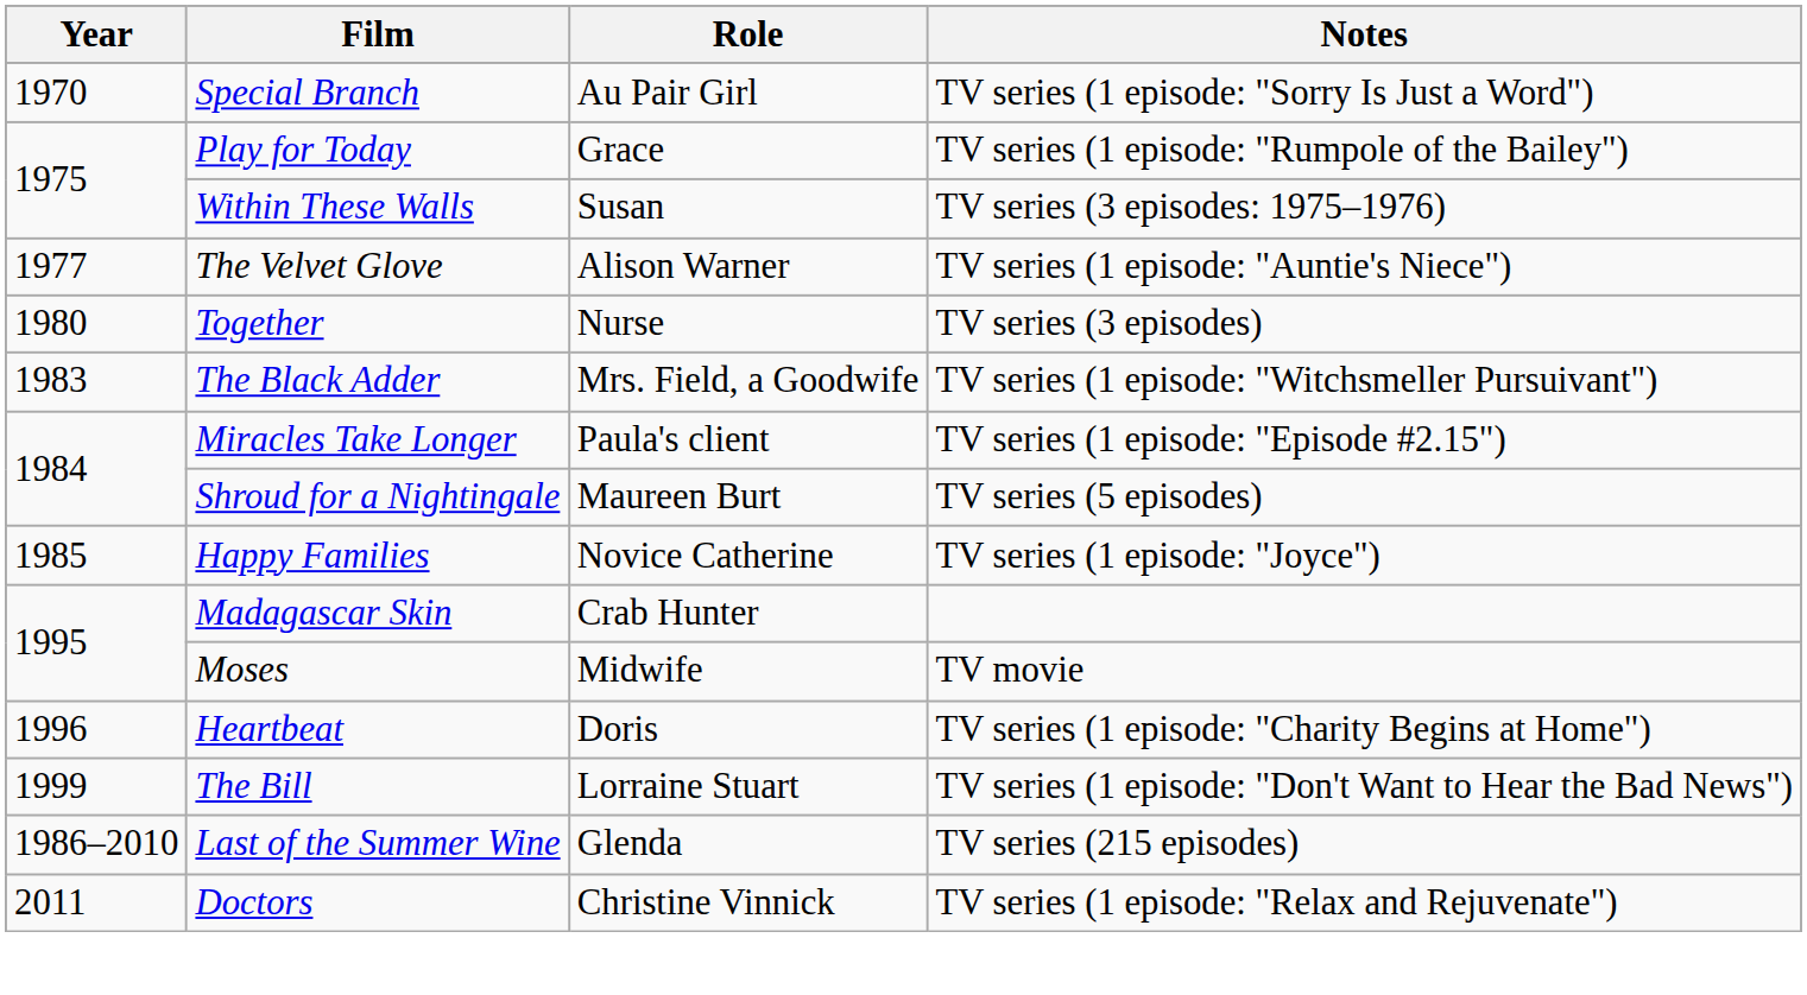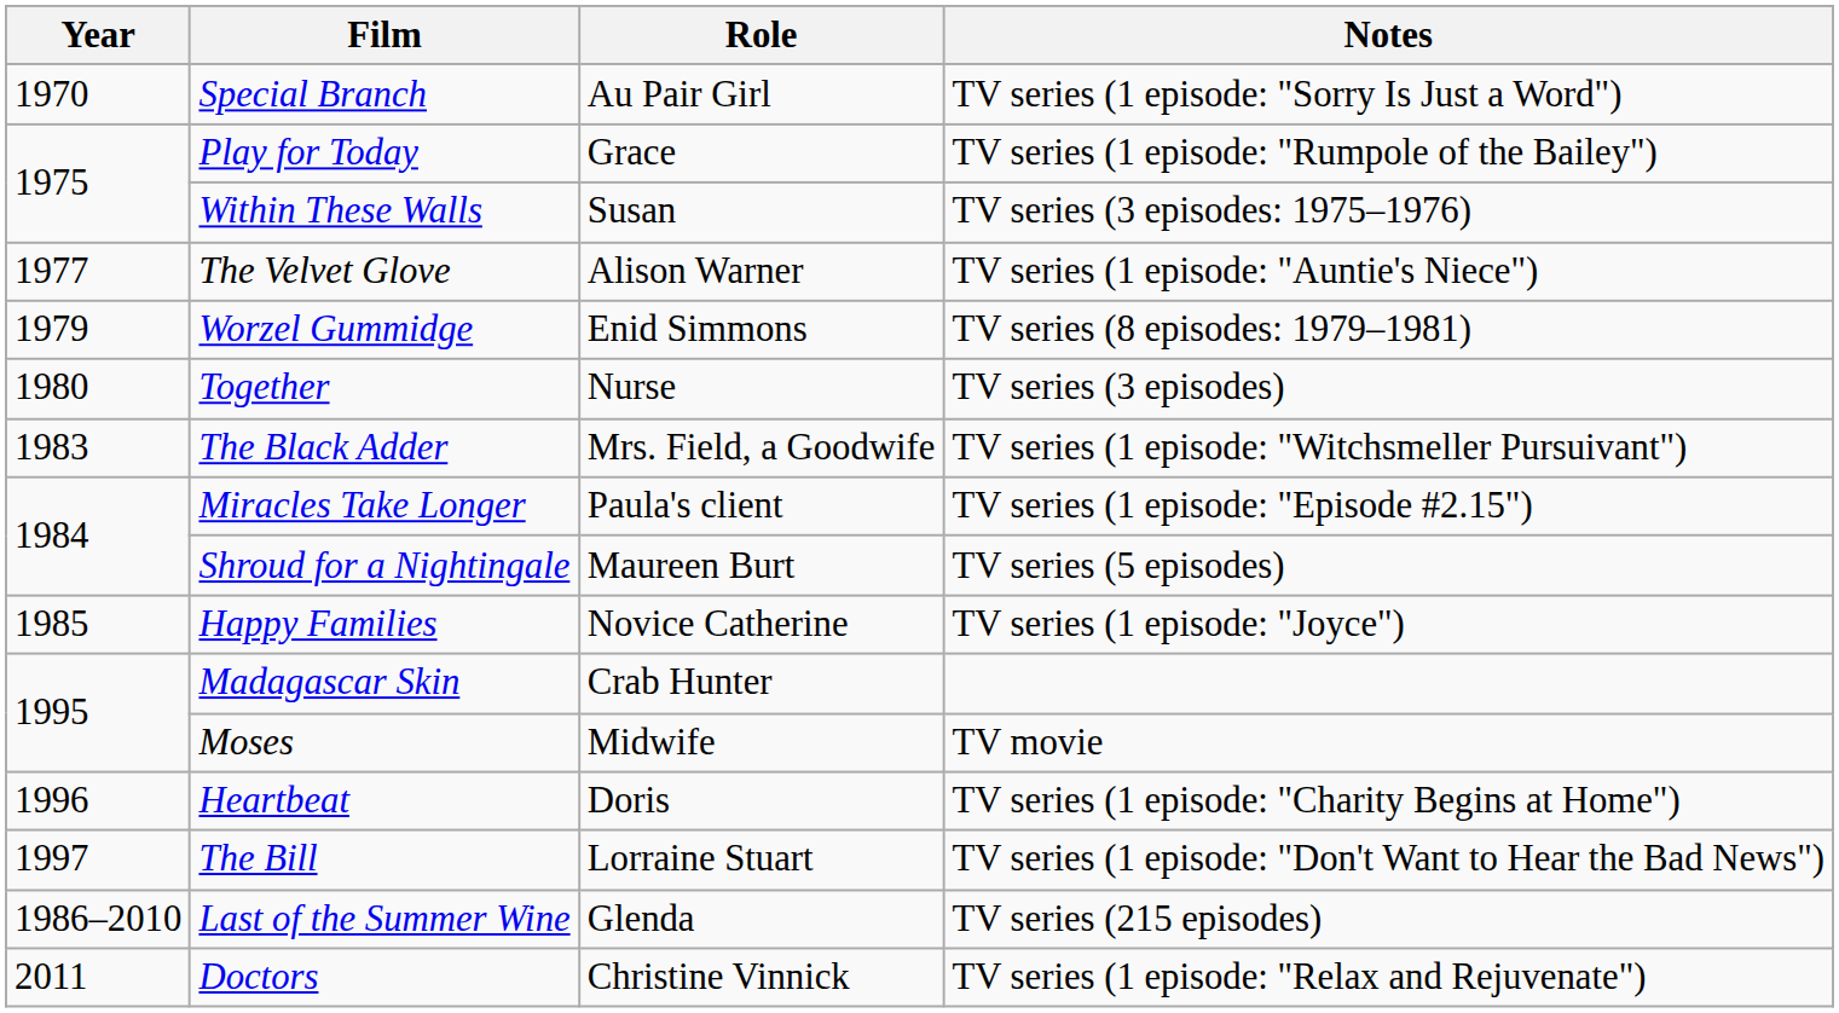+ row: 1979 | Worzel Gummidge | Enid Simmons | TV series (8 episodes: 1979–1981)
The Bill | Year: 1999 -> 1997
